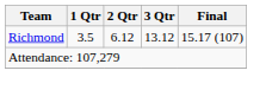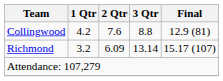+ row: Collingwood | 4.2 | 7.6 | 8.8 | 12.9 (81)
Richmond | 1 Qtr: 3.5 -> 3.2
Richmond | 2 Qtr: 6.12 -> 6.09
Richmond | 3 Qtr: 13.12 -> 13.14
